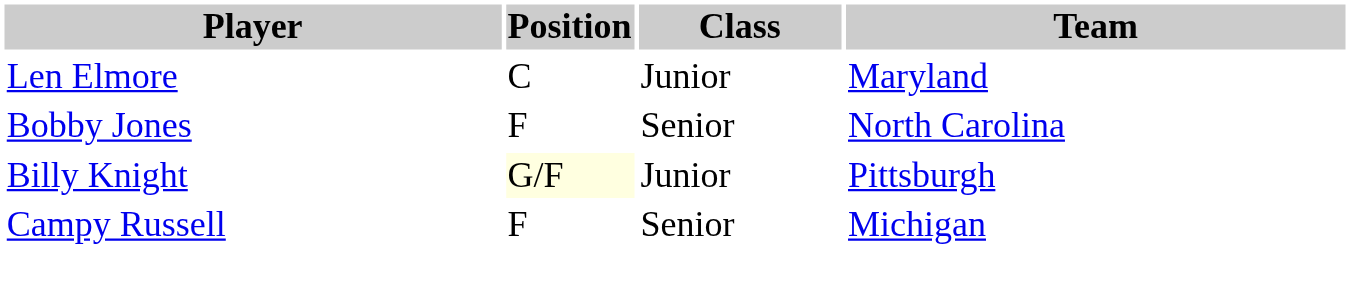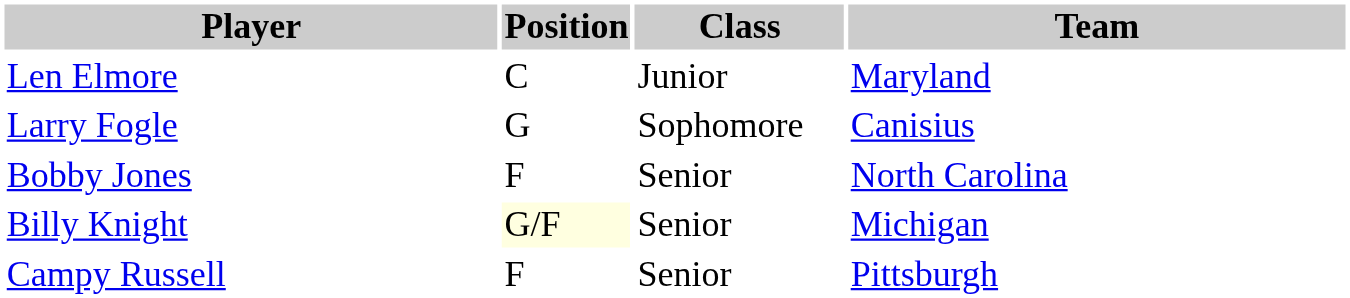+ row: Larry Fogle | G | Sophomore | Canisius
Billy Knight | Class: Junior -> Senior
Billy Knight | Team: Pittsburgh -> Michigan
Campy Russell | Team: Michigan -> Pittsburgh
